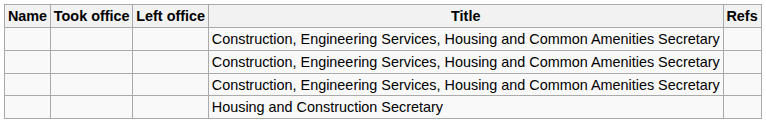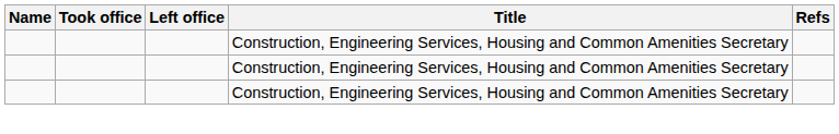- row: Housing and Construction Secretary
